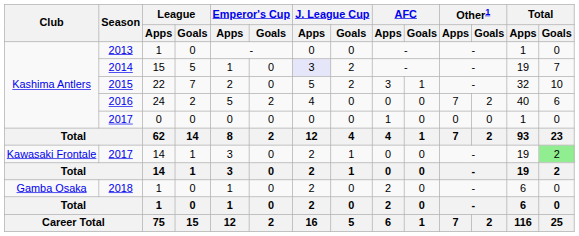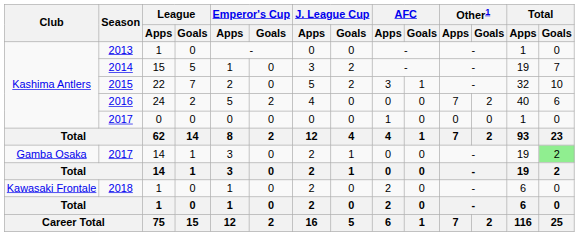2014 | J. League Cup / Apps: lavender background -> no background
2017 / 14 | Club: Kawasaki Frontale -> Gamba Osaka
2018 | Club: Gamba Osaka -> Kawasaki Frontale
